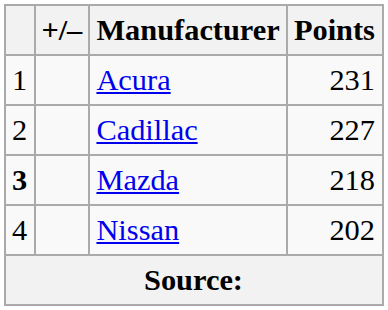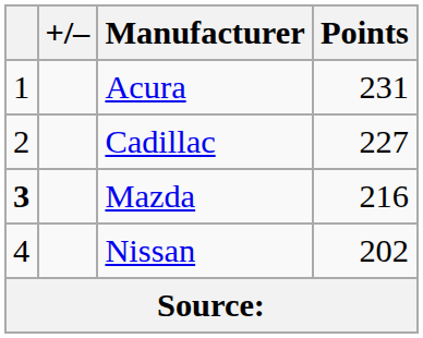Mazda | Points: 218 -> 216
